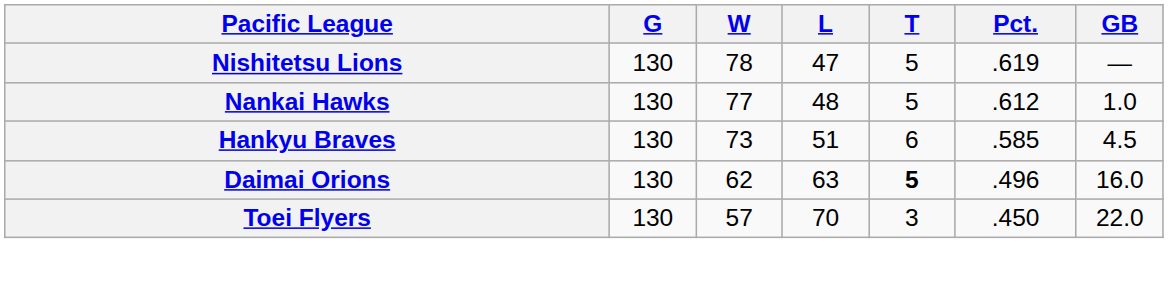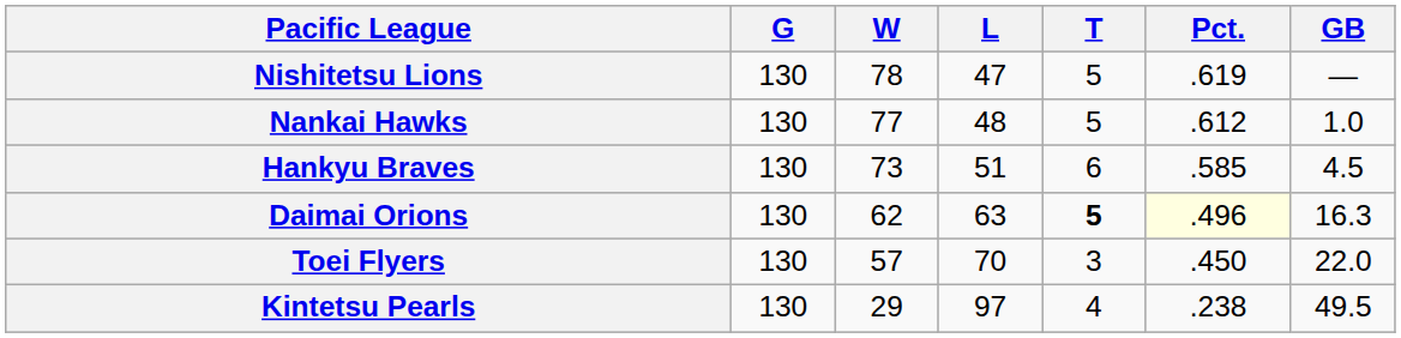Daimai Orions | Pct.: no background -> lightyellow background
Daimai Orions | GB: 16.0 -> 16.3
+ row: Kintetsu Pearls | 130 | 29 | 97 | 4 | .238 | 49.5
